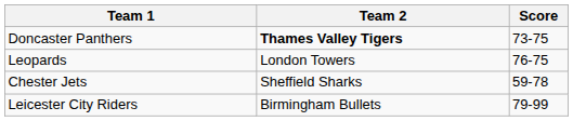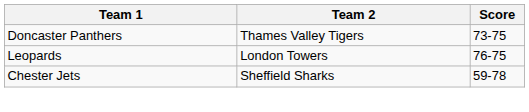Doncaster Panthers | Team 2: bold -> normal
- row: Leicester City Riders | Birmingham Bullets | 79-99
